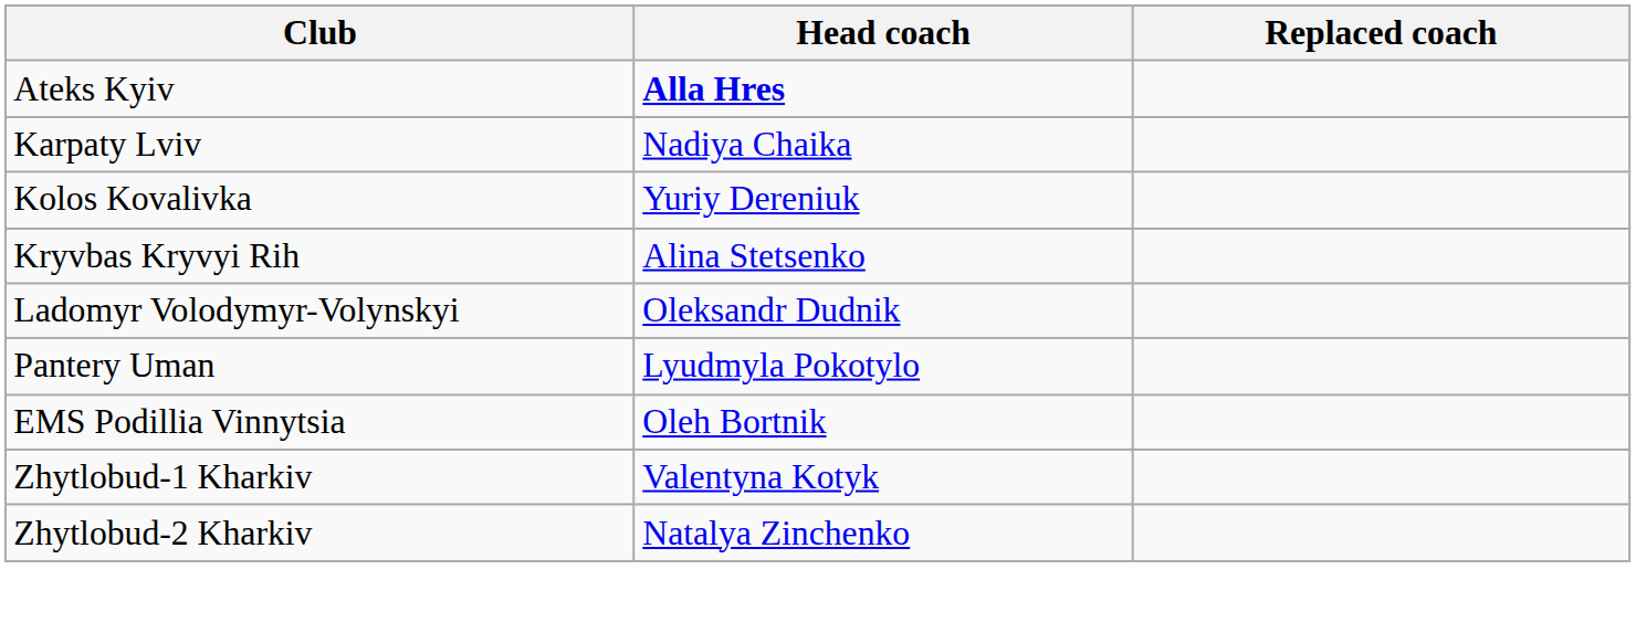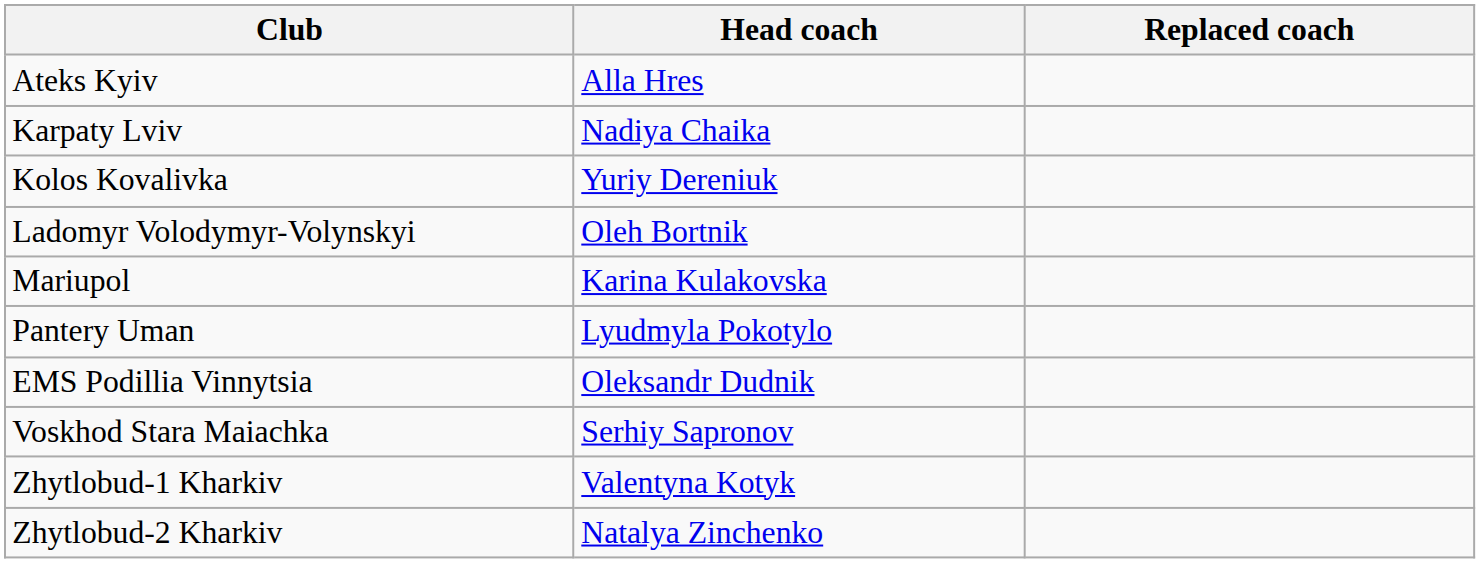Ateks Kyiv | Head coach: bold -> normal
- row: Kryvbas Kryvyi Rih | Alina Stetsenko
Ladomyr Volodymyr-Volynskyi | Head coach: Oleksandr Dudnik -> Oleh Bortnik
+ row: Mariupol | Karina Kulakovska
EMS Podillia Vinnytsia | Head coach: Oleh Bortnik -> Oleksandr Dudnik
+ row: Voskhod Stara Maiachka | Serhiy Sapronov
